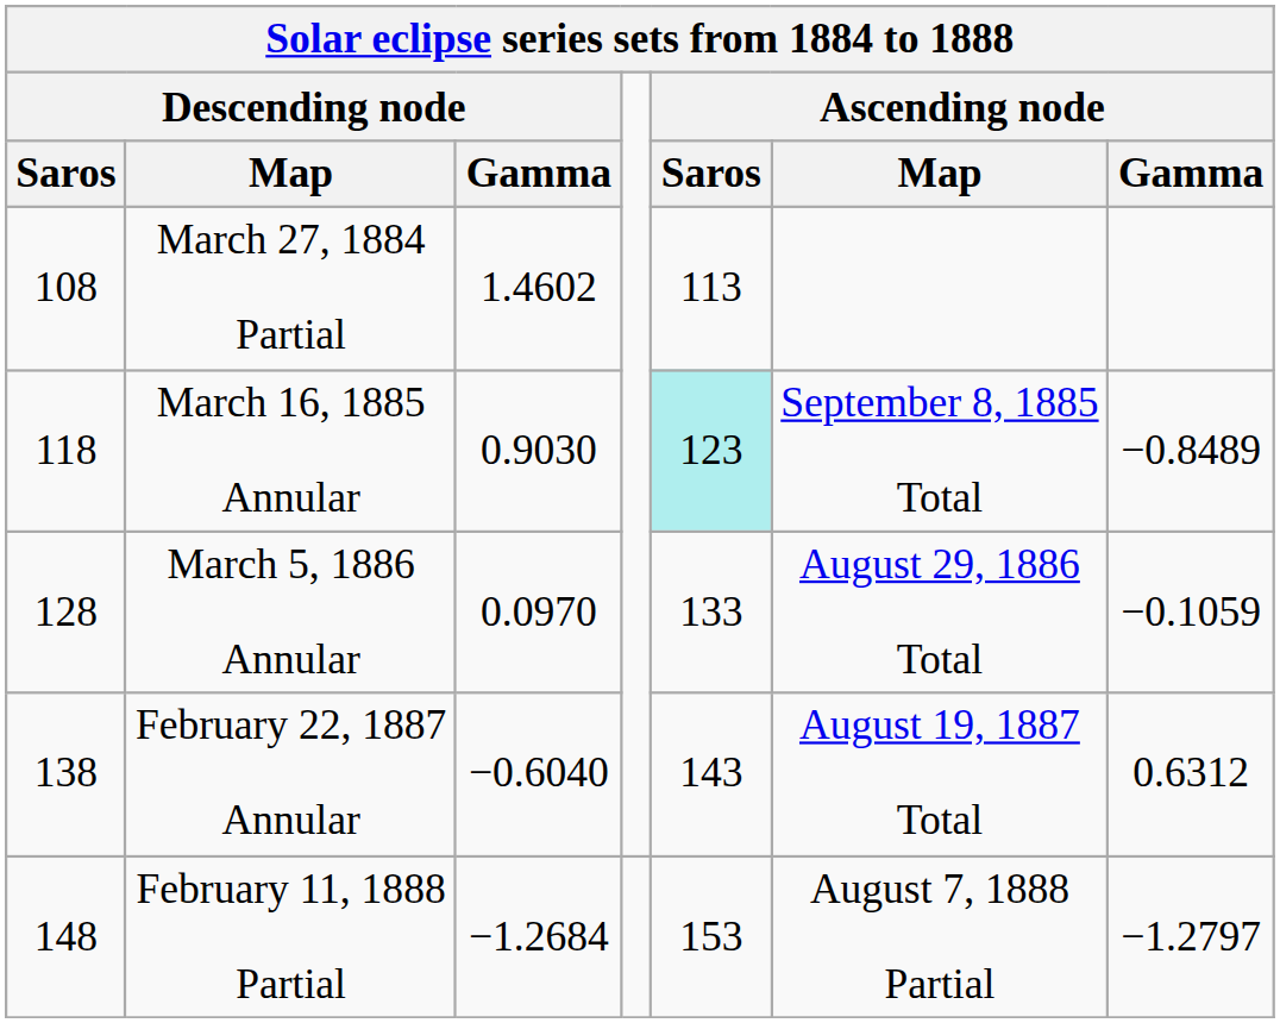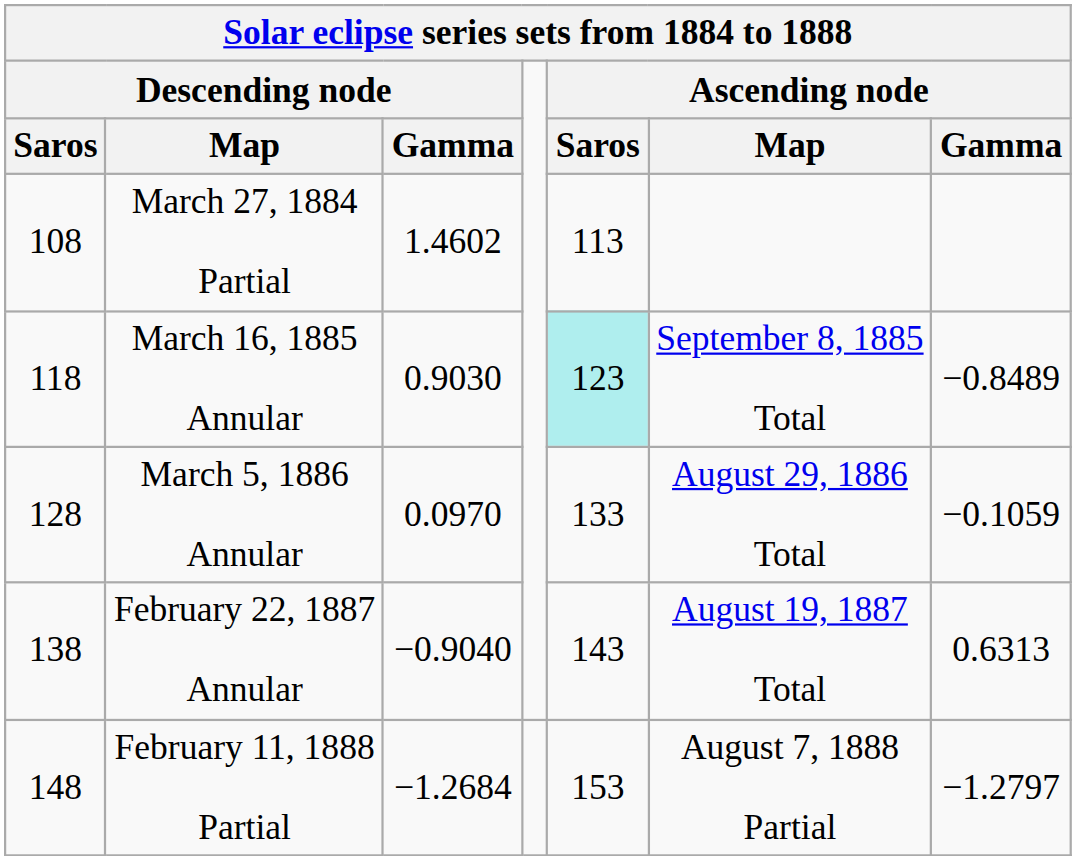February 22, 1887 Annular | Descending node / Gamma: −0.6040 -> −0.9040
February 22, 1887 Annular | Ascending node / Gamma: 0.6312 -> 0.6313
